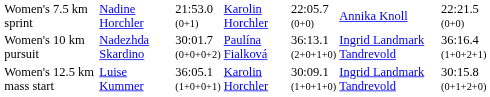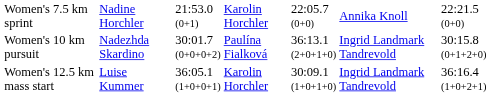Women's 10 km pursuit | column 7: 36:16.4 (1+0+2+1) -> 30:15.8 (0+1+2+0)
Women's 12.5 km mass start | column 7: 30:15.8 (0+1+2+0) -> 36:16.4 (1+0+2+1)
